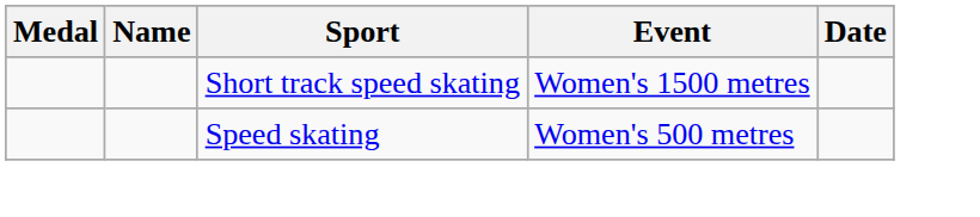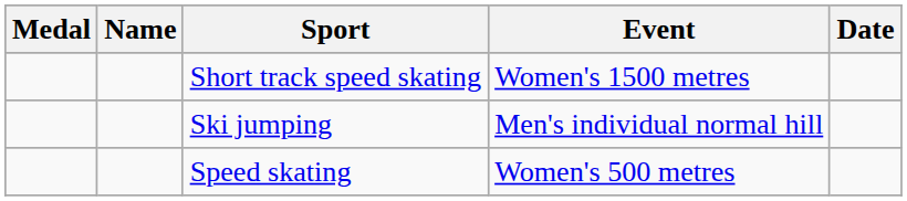+ row: Ski jumping | Men's individual normal hill
